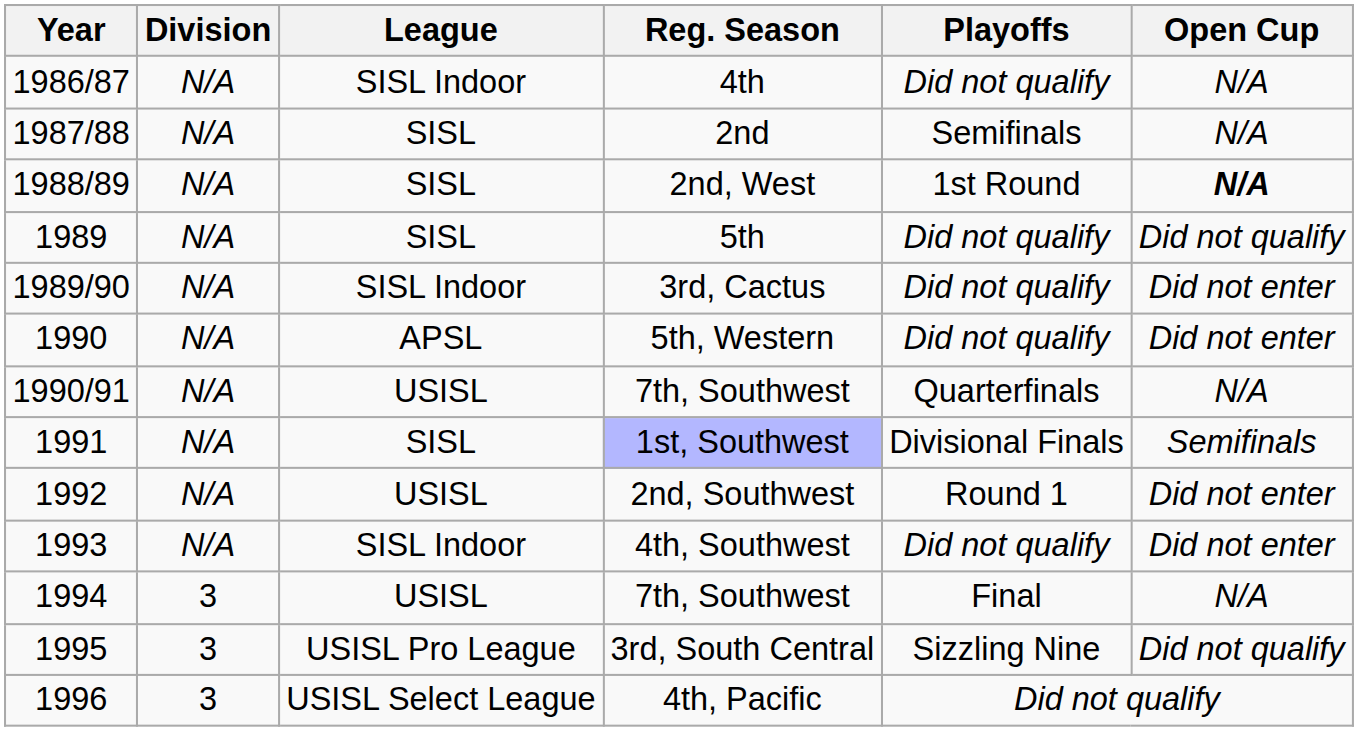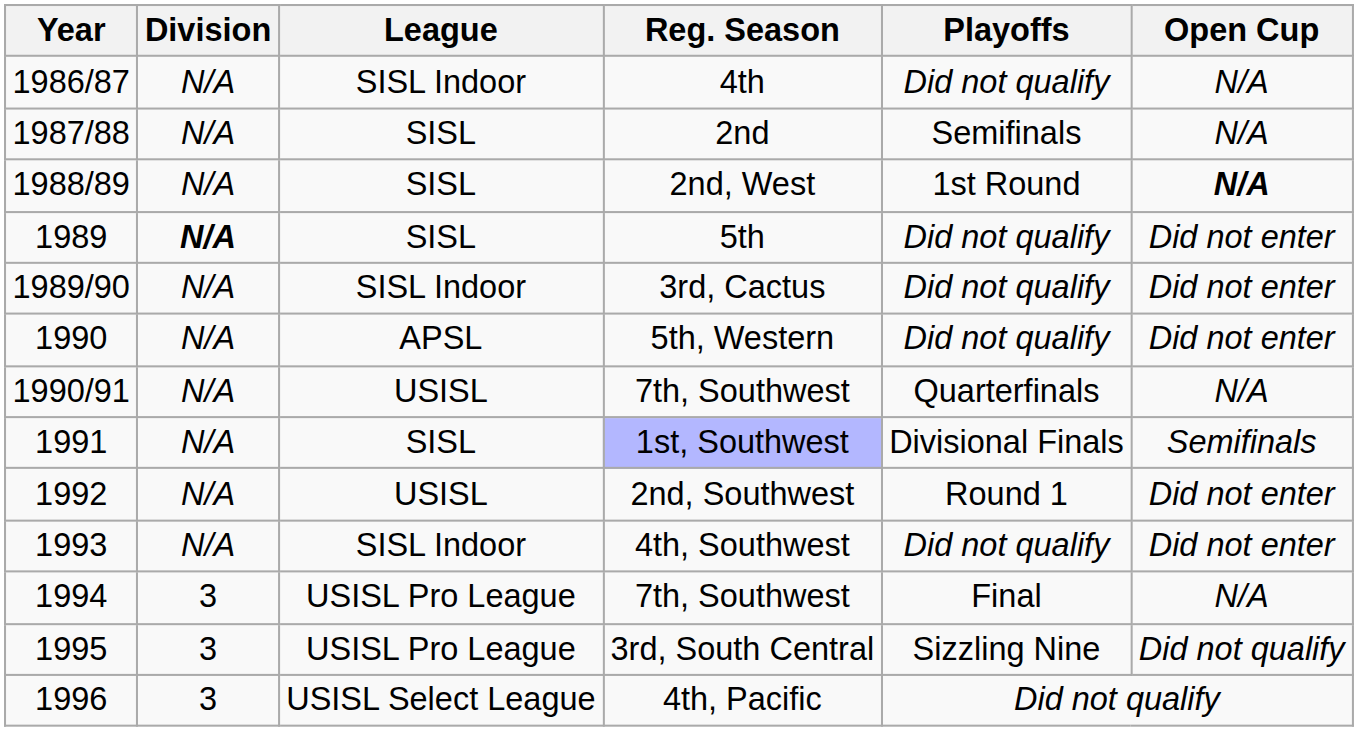5th | Division: normal -> bold
5th | Open Cup: Did not qualify -> Did not enter
1994 / 7th, Southwest | League: USISL -> USISL Pro League
